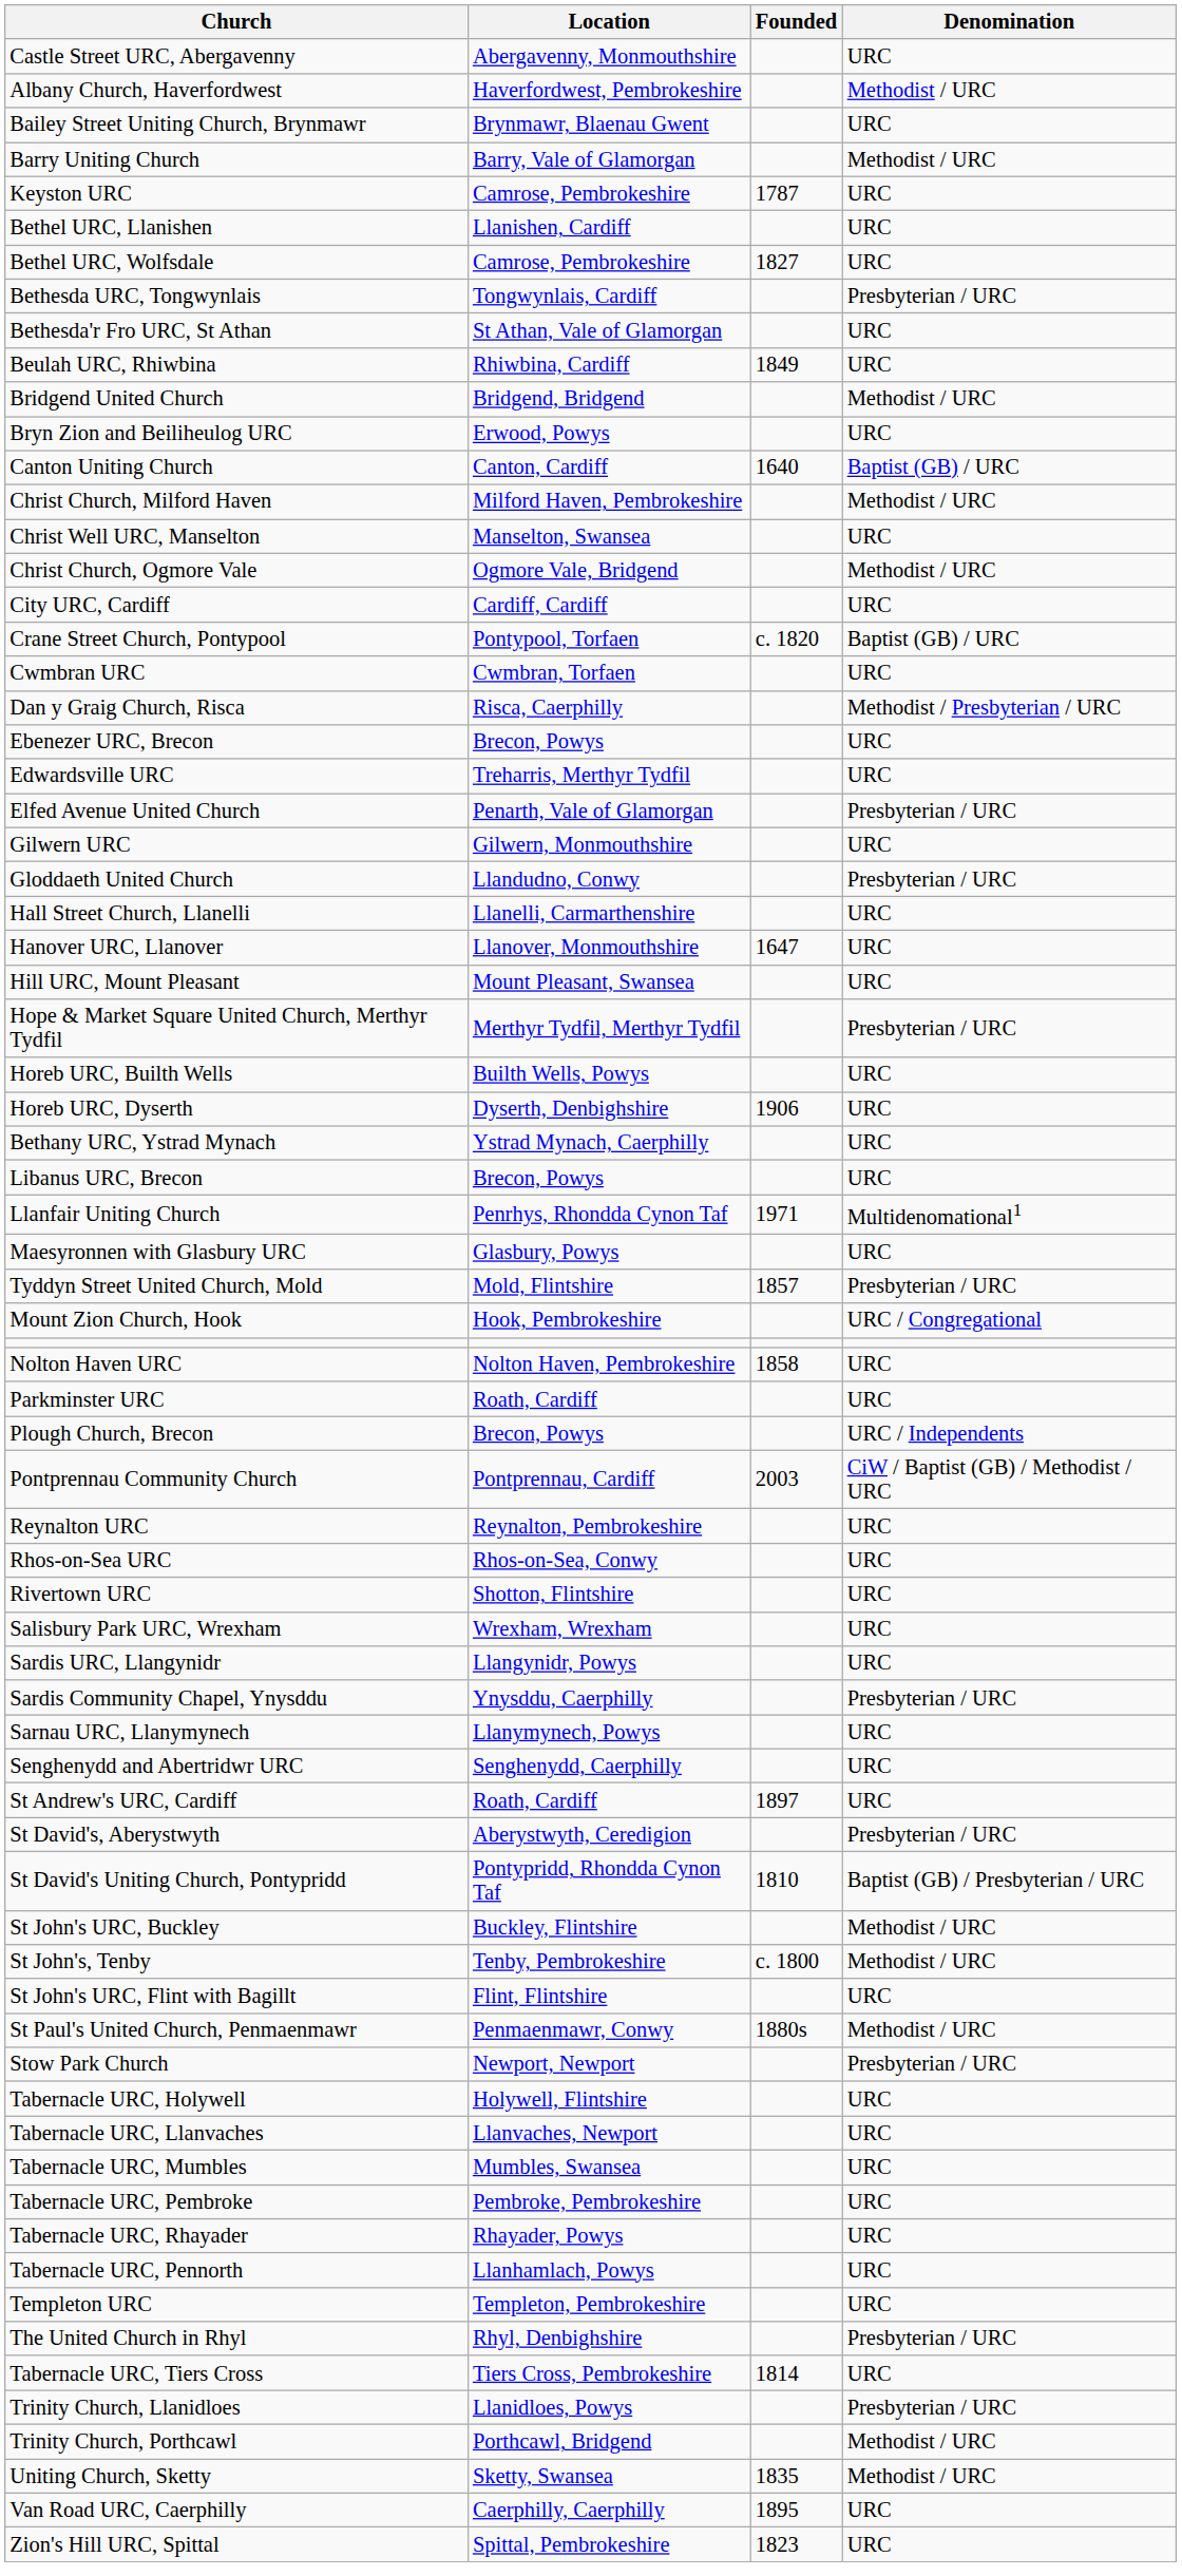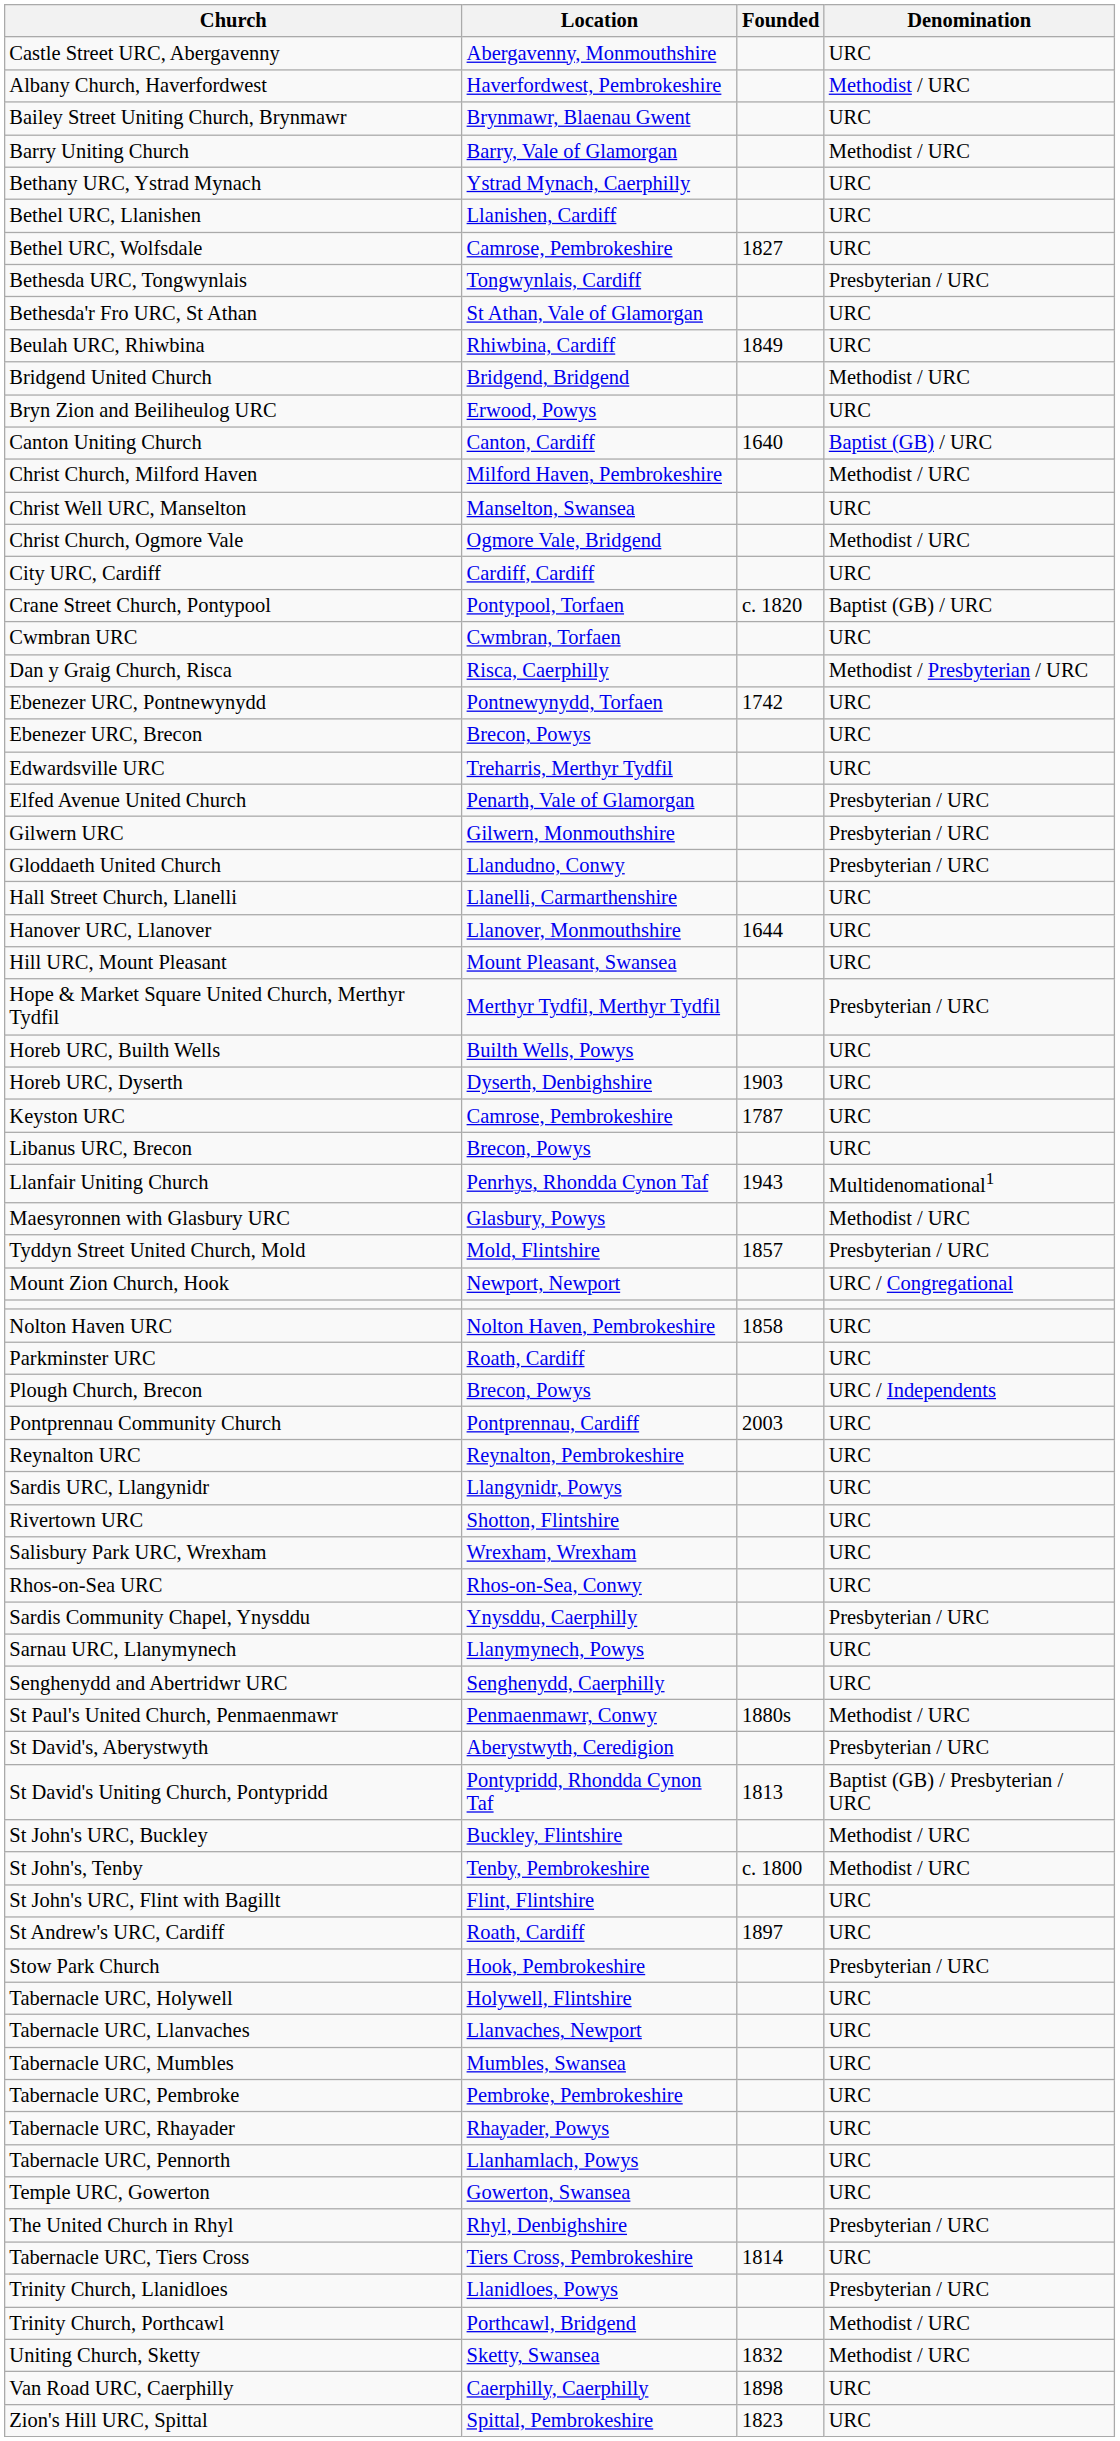rows swapped: Bethany URC, Ystrad Mynach <-> Keyston URC
+ row: Ebenezer URC, Pontnewynydd | Pontnewynydd, Torfaen | 1742 | URC
Gilwern URC | Denomination: URC -> Presbyterian / URC
Hanover URC, Llanover | Founded: 1647 -> 1644
Horeb URC, Dyserth | Founded: 1906 -> 1903
Llanfair Uniting Church | Founded: 1971 -> 1943
Maesyronnen with Glasbury URC | Denomination: URC -> Methodist / URC
Mount Zion Church, Hook | Location: Hook, Pembrokeshire -> Newport, Newport
Pontprennau Community Church | Denomination: CiW / Baptist (GB) / Methodist / URC -> URC
rows swapped: Rhos-on-Sea URC <-> Sardis URC, Llangynidr
rows swapped: St Andrew's URC, Cardiff <-> St Paul's United Church, Penmaenmawr
St David's Uniting Church, Pontypridd | Founded: 1810 -> 1813
Stow Park Church | Location: Newport, Newport -> Hook, Pembrokeshire
+ row: Temple URC, Gowerton | Gowerton, Swansea | URC
- row: Templeton URC | Templeton, Pembrokeshire | URC
Uniting Church, Sketty | Founded: 1835 -> 1832
Van Road URC, Caerphilly | Founded: 1895 -> 1898
